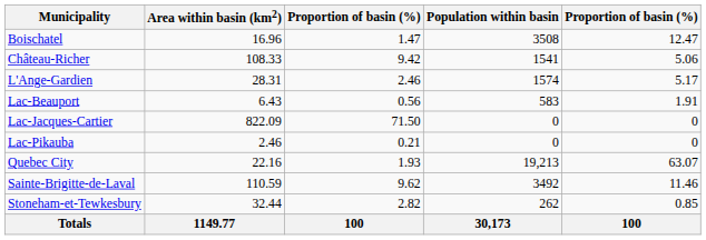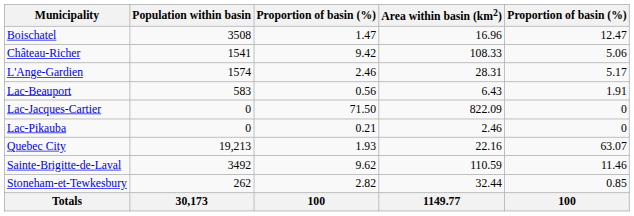columns swapped: Area within basin (km2) <-> Population within basin
